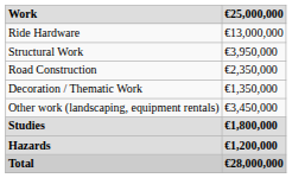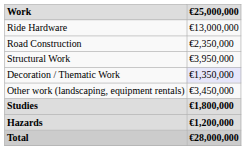rows swapped: Road Construction <-> Structural Work
Decoration / Thematic Work | €25,000,000: no background -> lavender background
